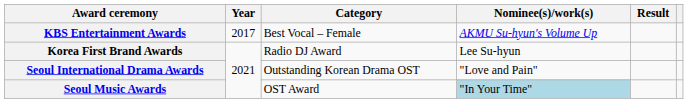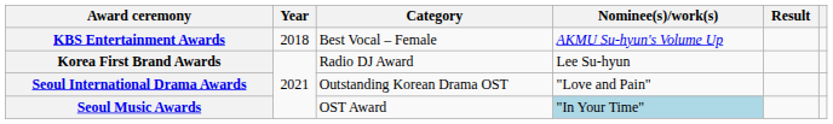KBS Entertainment Awards | Year: 2017 -> 2018
